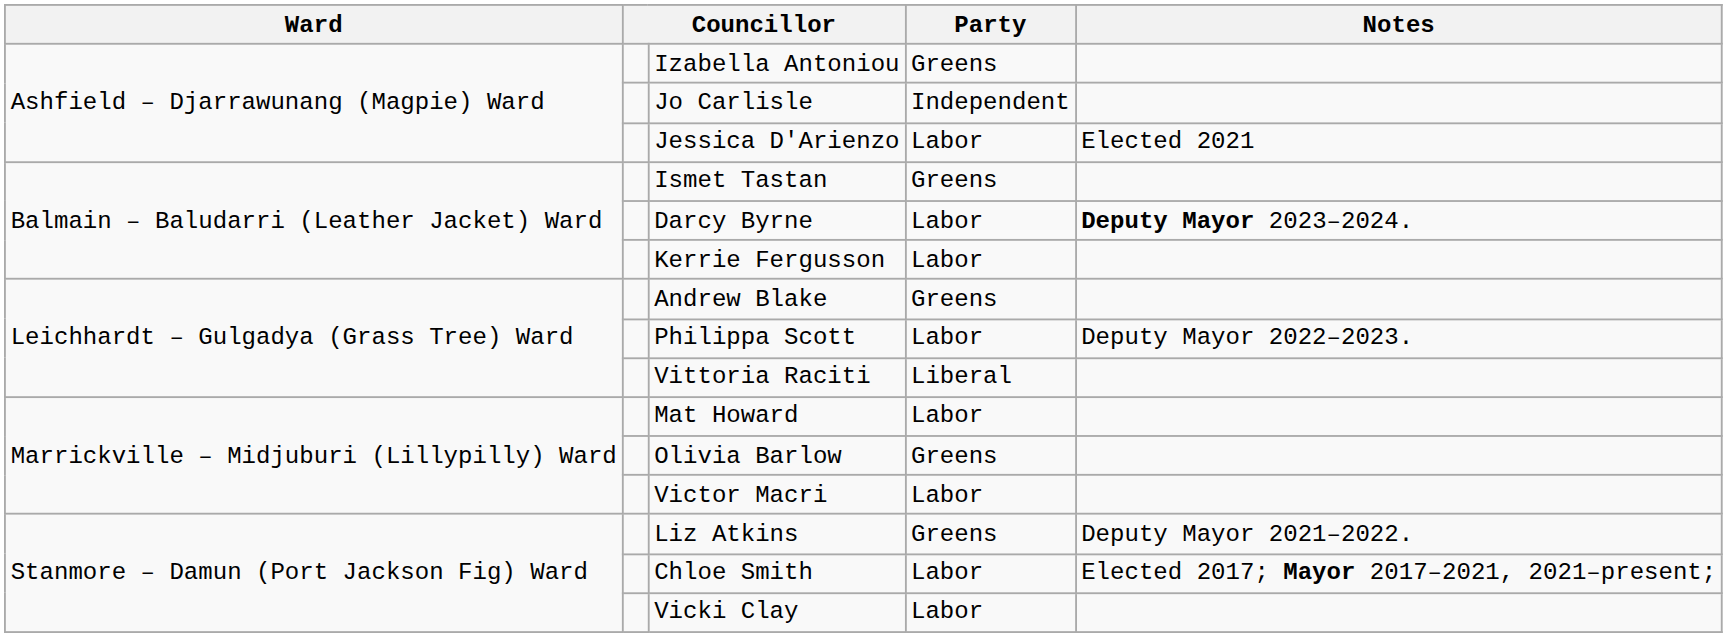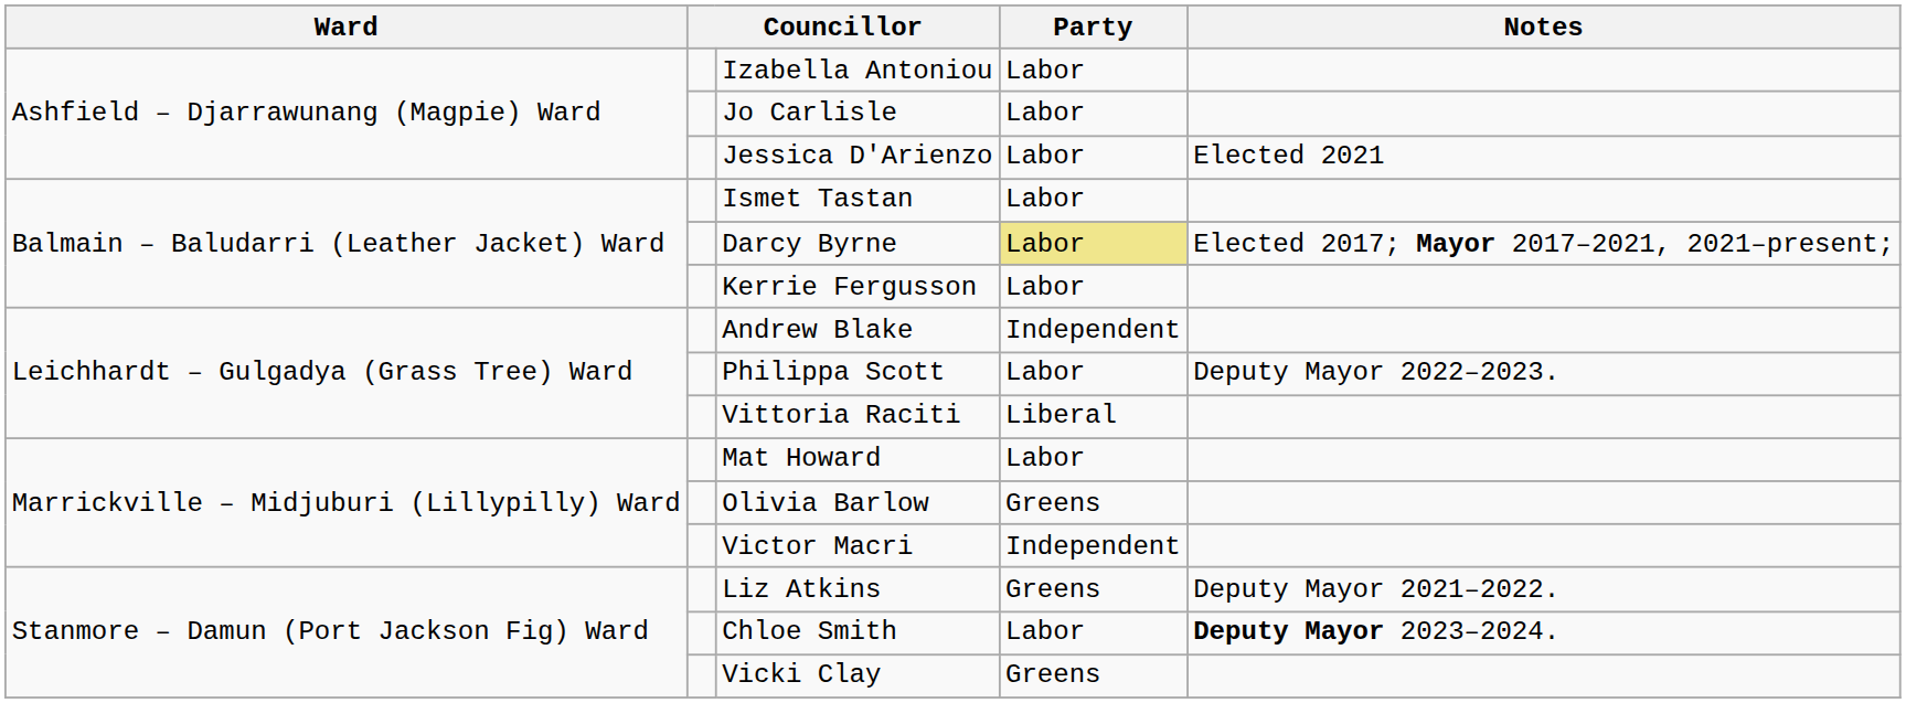Izabella Antoniou | Party: Greens -> Labor
Jo Carlisle | Party: Independent -> Labor
Ismet Tastan | Party: Greens -> Labor
Darcy Byrne | Party: no background -> khaki background
Darcy Byrne | Notes: Deputy Mayor 2023–2024. -> Elected 2017; Mayor 2017–2021, 2021–present;
Andrew Blake | Party: Greens -> Independent
Victor Macri | Party: Labor -> Independent
Chloe Smith | Notes: Elected 2017; Mayor 2017–2021, 2021–present; -> Deputy Mayor 2023–2024.
Vicki Clay | Party: Labor -> Greens
